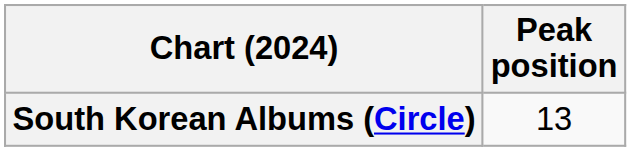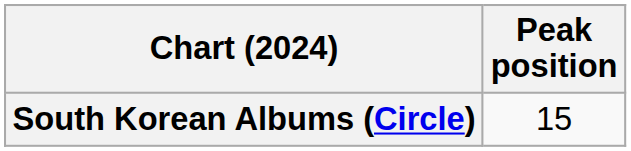South Korean Albums (Circle) | Peak position: 13 -> 15
